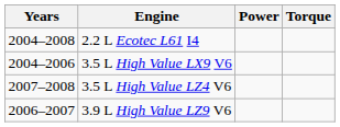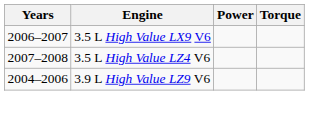- row: 2004–2008 | 2.2 L Ecotec L61 I4
3.5 L High Value LX9 V6 | Years: 2004–2006 -> 2006–2007
3.9 L High Value LZ9 V6 | Years: 2006–2007 -> 2004–2006
